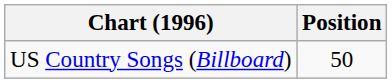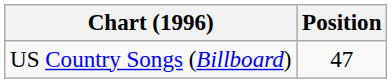US Country Songs (Billboard) | Position: 50 -> 47
